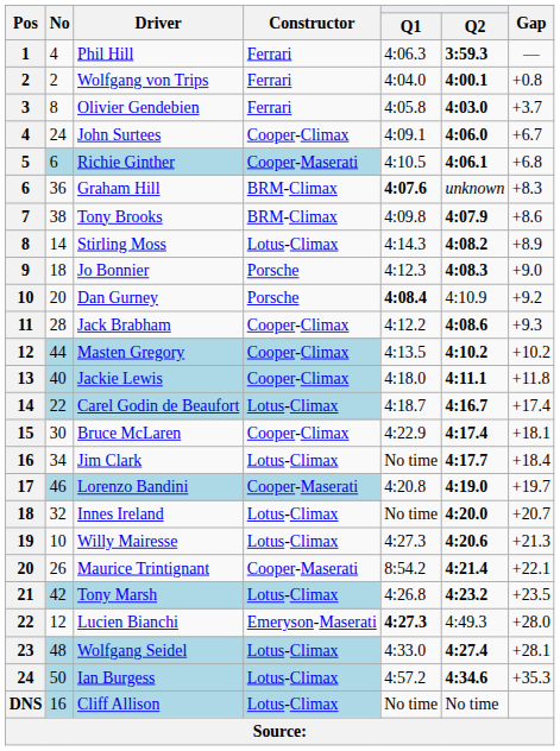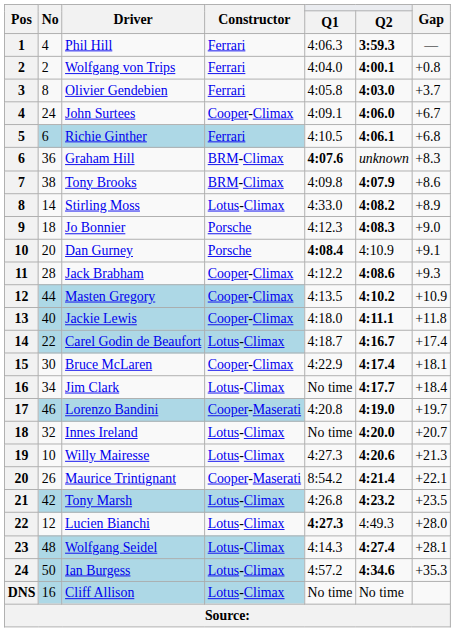Richie Ginther | Constructor: Cooper-Maserati -> Ferrari
Stirling Moss | Q1: 4:14.3 -> 4:33.0
Dan Gurney | Gap: +9.2 -> +9.1
Masten Gregory | Gap: +10.2 -> +10.9
Lucien Bianchi | Constructor: Emeryson-Maserati -> Lotus-Climax
Wolfgang Seidel | Q1: 4:33.0 -> 4:14.3
